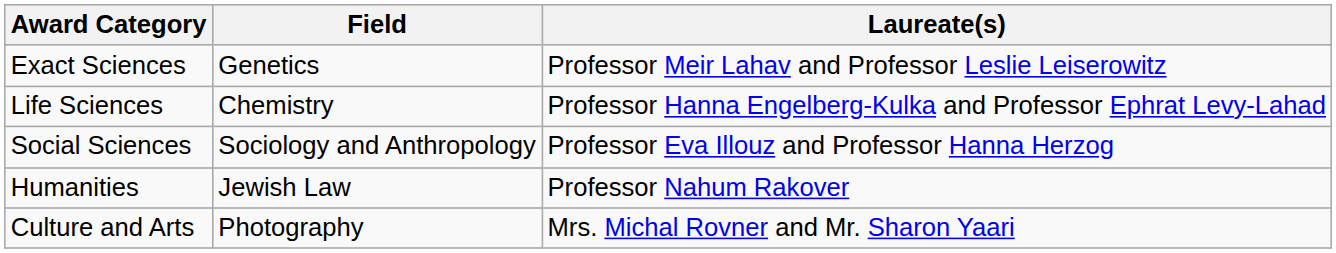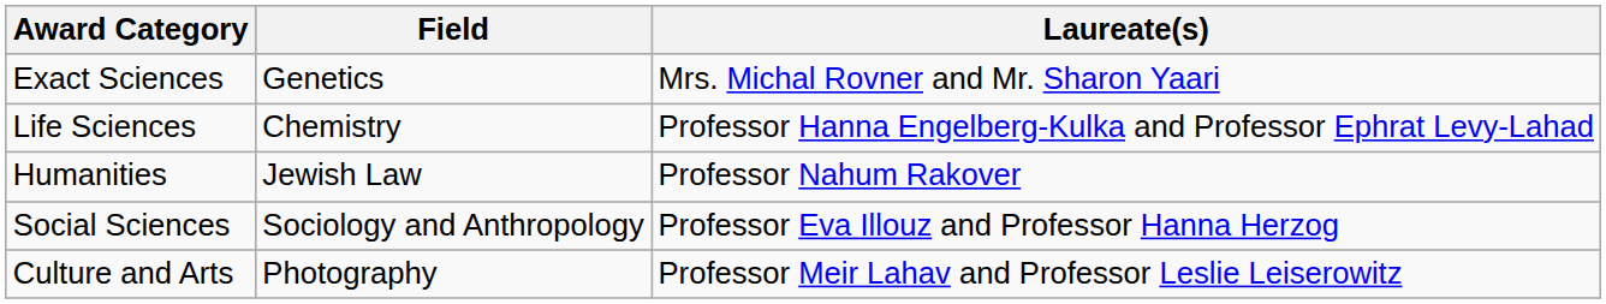Exact Sciences | Laureate(s): Professor Meir Lahav and Professor Leslie Leiserowitz -> Mrs. Michal Rovner and Mr. Sharon Yaari
rows swapped: Social Sciences <-> Humanities
Culture and Arts | Laureate(s): Mrs. Michal Rovner and Mr. Sharon Yaari -> Professor Meir Lahav and Professor Leslie Leiserowitz
